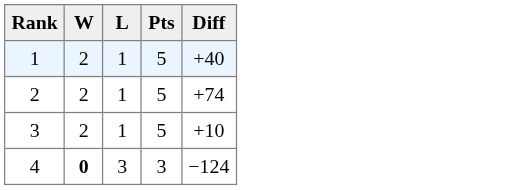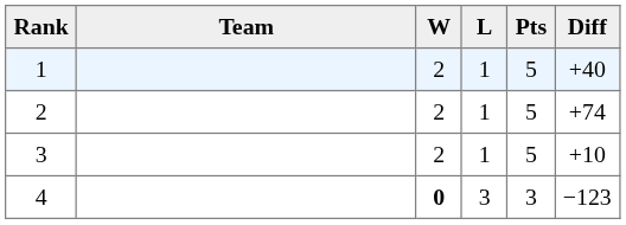+ column: Team
4 | Diff: −124 -> −123
